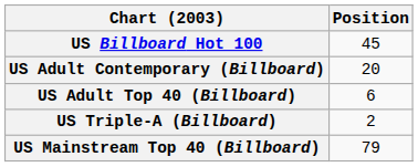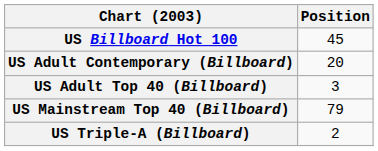US Adult Top 40 (Billboard) | Position: 6 -> 3
rows swapped: US Mainstream Top 40 (Billboard) <-> US Triple-A (Billboard)
